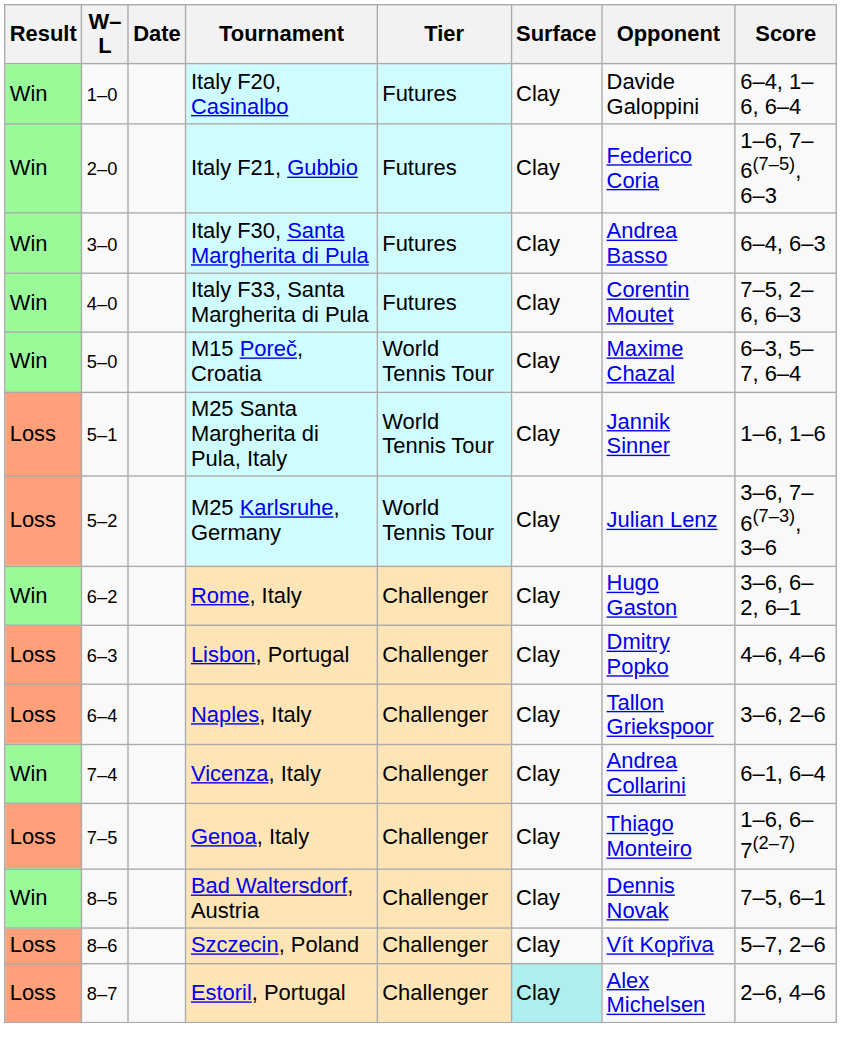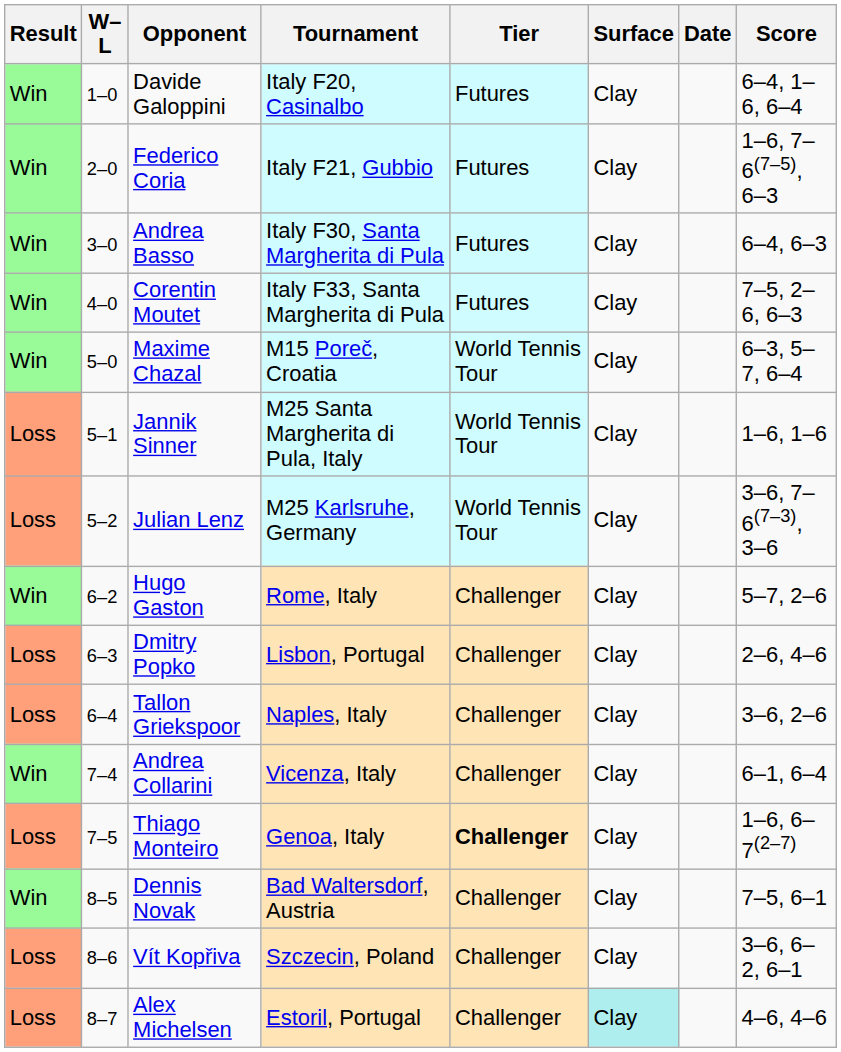columns swapped: Date <-> Opponent
Rome, Italy | Score: 3–6, 6–2, 6–1 -> 5–7, 2–6
Lisbon, Portugal | Score: 4–6, 4–6 -> 2–6, 4–6
Genoa, Italy | Tier: normal -> bold
Szczecin, Poland | Score: 5–7, 2–6 -> 3–6, 6–2, 6–1
Estoril, Portugal | Score: 2–6, 4–6 -> 4–6, 4–6
